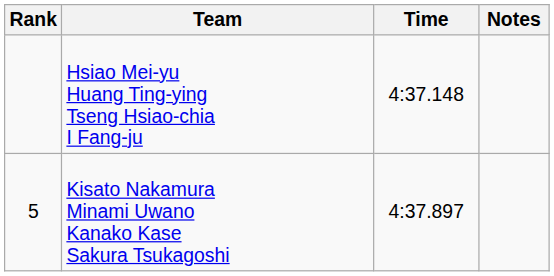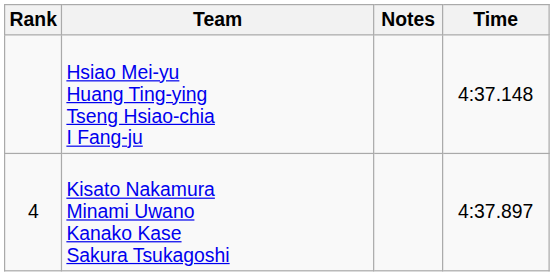columns swapped: Time <-> Notes
Kisato Nakamura Minami Uwano Kanako Kase Sakura Tsukagoshi | Rank: 5 -> 4
